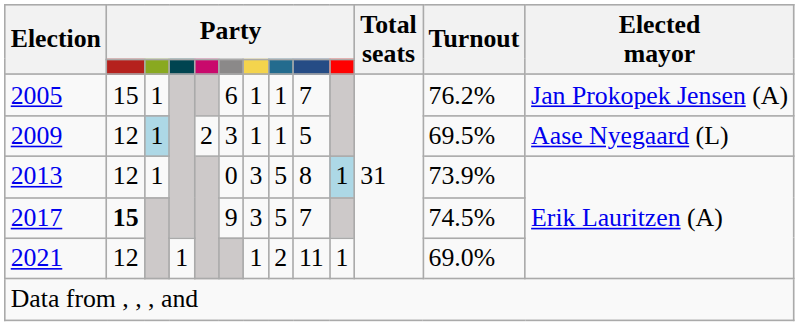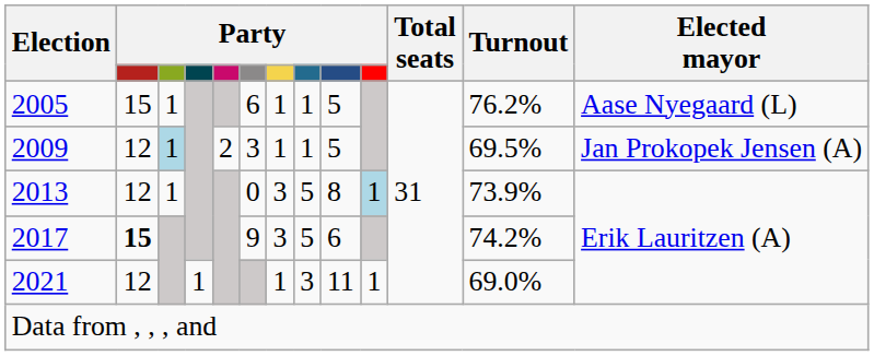2005 | column 9: 7 -> 5
2005 | Elected mayor: Jan Prokopek Jensen (A) -> Aase Nyegaard (L)
2009 | Elected mayor: Aase Nyegaard (L) -> Jan Prokopek Jensen (A)
2017 | column 9: 7 -> 6
2017 | Turnout: 74.5% -> 74.2%
2021 | column 8: 2 -> 3
